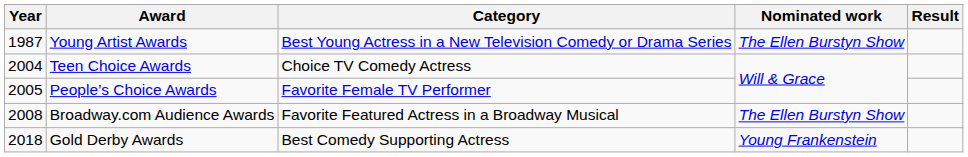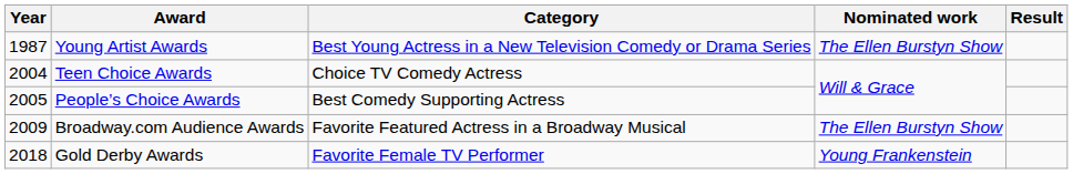People’s Choice Awards | Category: Favorite Female TV Performer -> Best Comedy Supporting Actress
Broadway.com Audience Awards | Year: 2008 -> 2009
Gold Derby Awards | Category: Best Comedy Supporting Actress -> Favorite Female TV Performer
